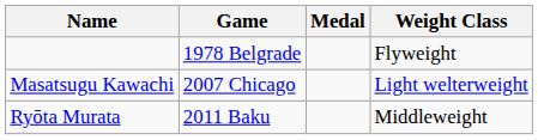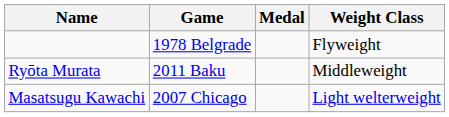rows swapped: Masatsugu Kawachi <-> Ryōta Murata
